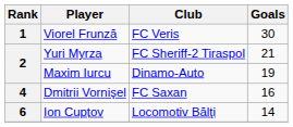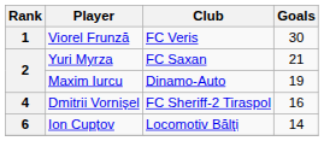Yuri Myrza | Club: FC Sheriff-2 Tiraspol -> FC Saxan
Dmitrii Vornişel | Club: FC Saxan -> FC Sheriff-2 Tiraspol
